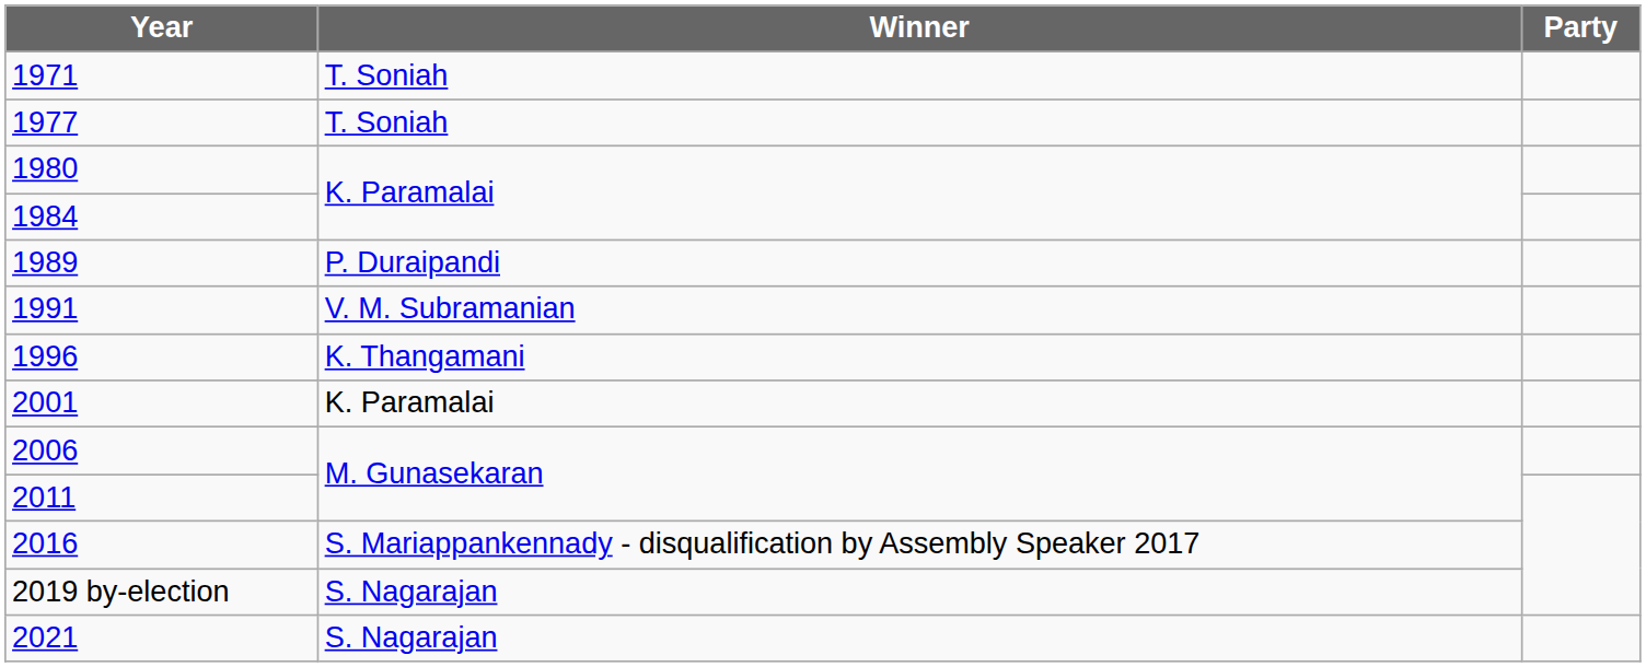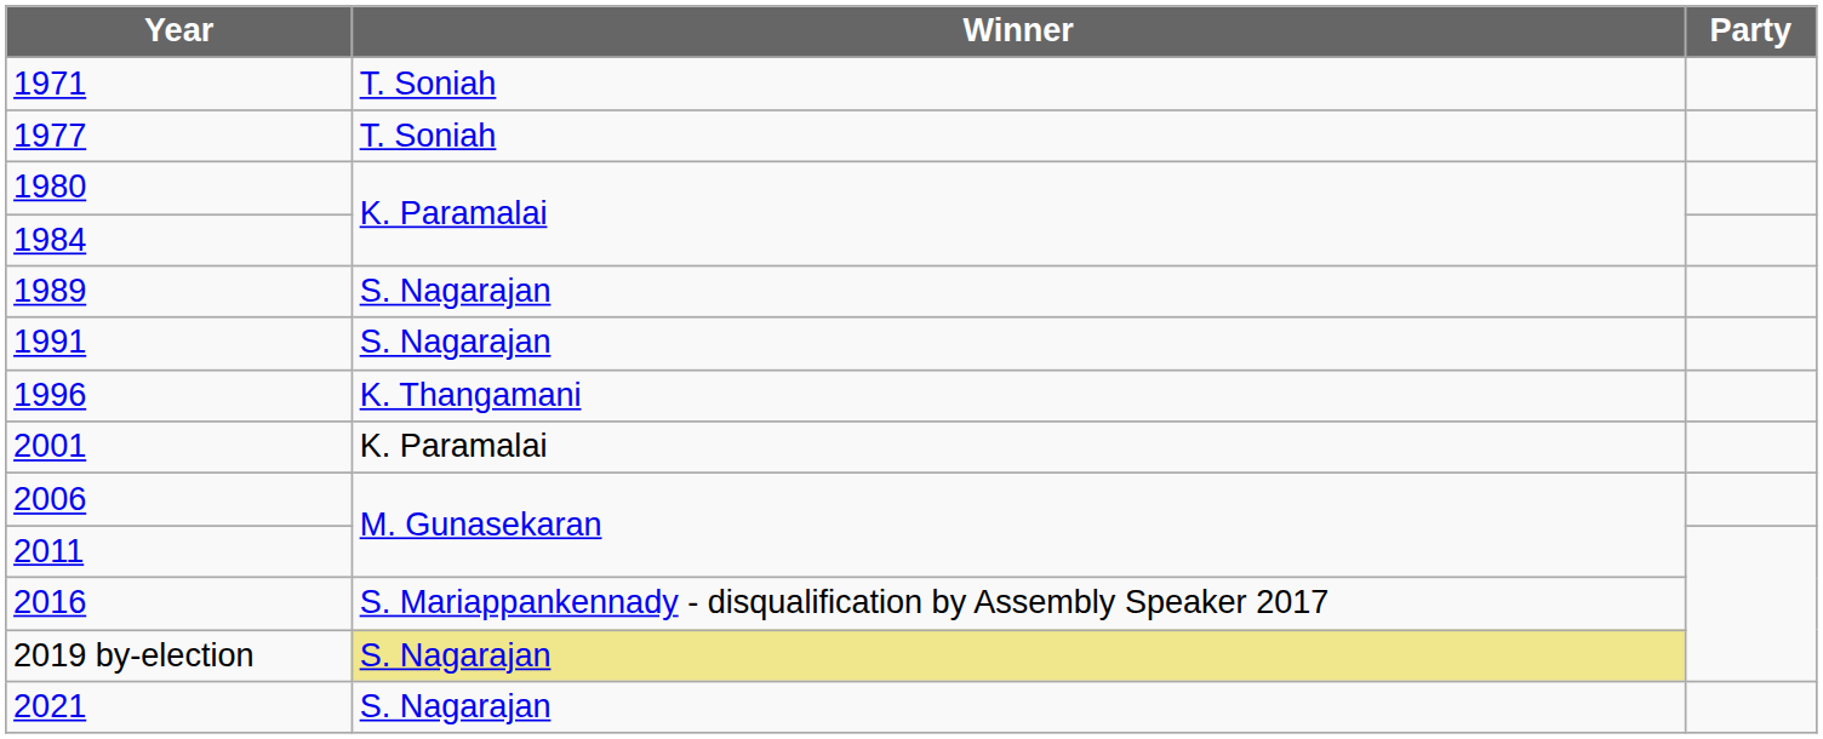1989 | Winner: P. Duraipandi -> S. Nagarajan
1991 | Winner: V. M. Subramanian -> S. Nagarajan
2019 by-election | Winner: no background -> khaki background
